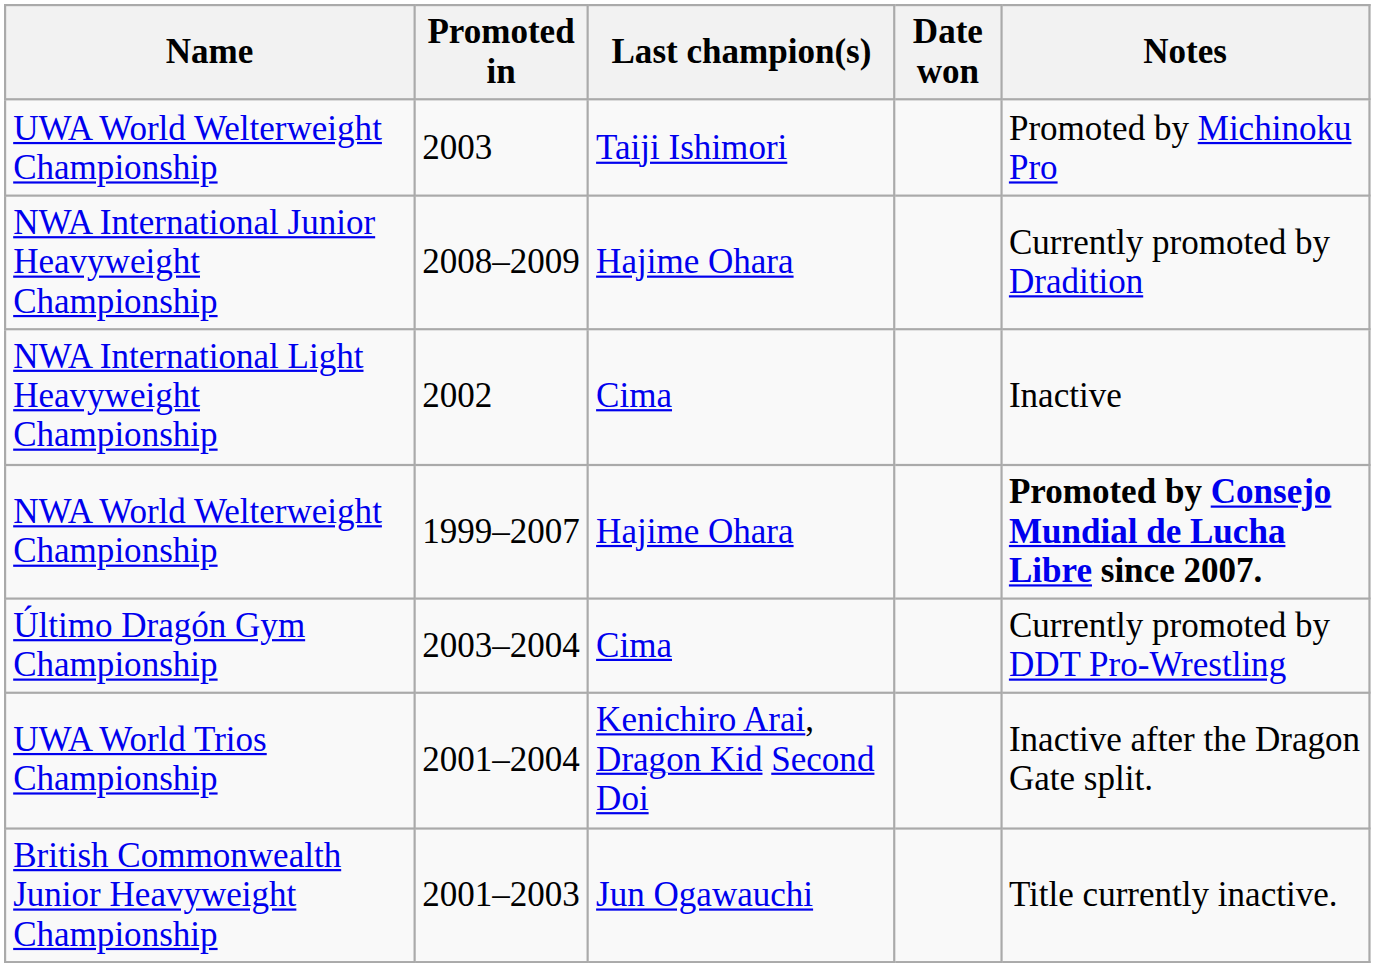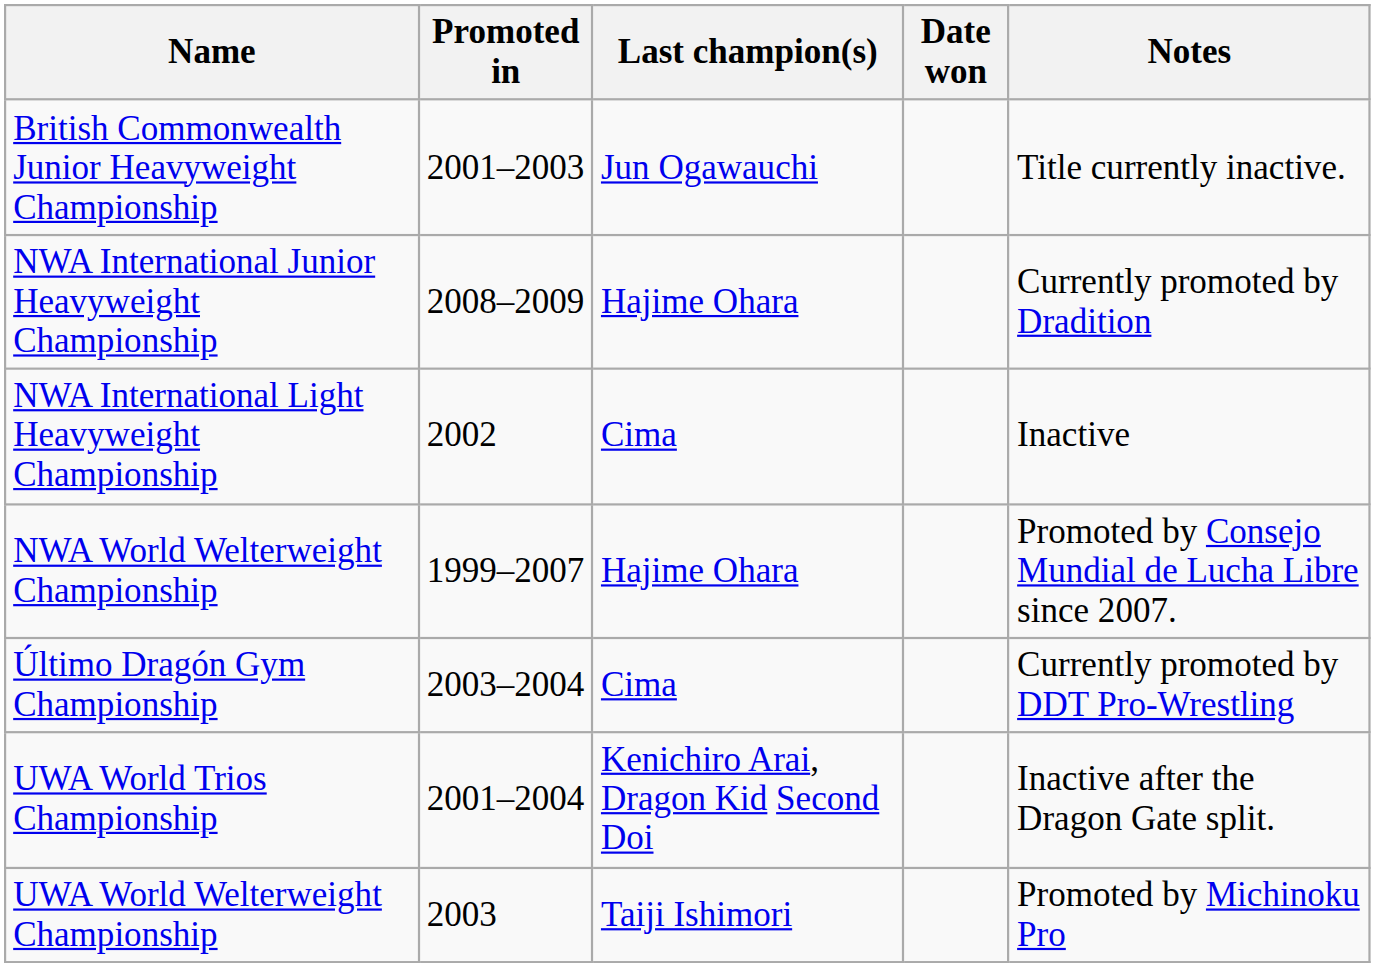rows swapped: British Commonwealth Junior Heavyweight Championship <-> UWA World Welterweight Championship
NWA World Welterweight Championship | Notes: bold -> normal
